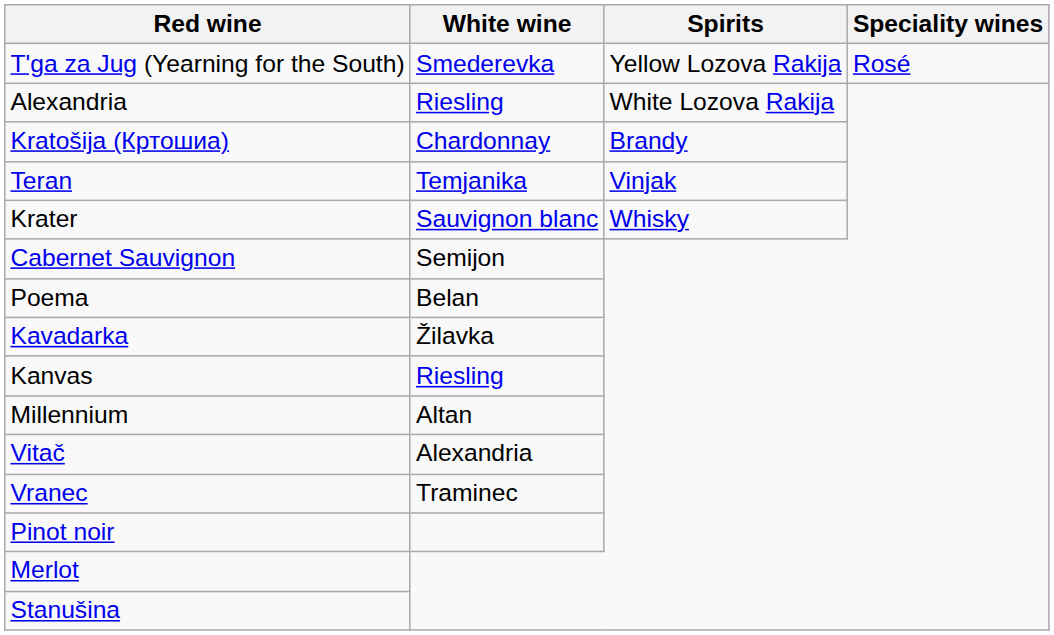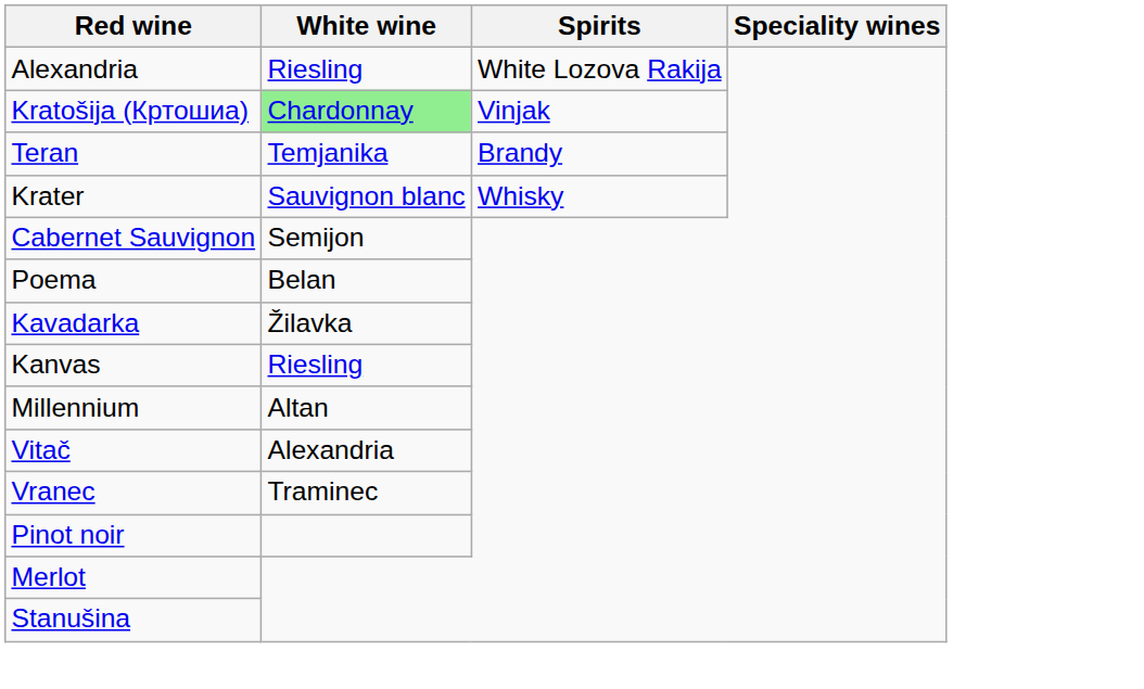- row: T'ga za Jug (Yearning for the South) | Smederevka | Yellow Lozova Rakija | Rosé
Kratošija (Кртошиа) | White wine: no background -> lightgreen background
Kratošija (Кртошиа) | Spirits: Brandy -> Vinjak
Teran | Spirits: Vinjak -> Brandy
